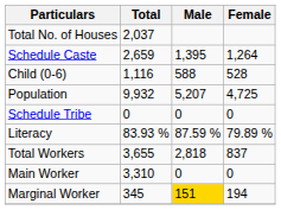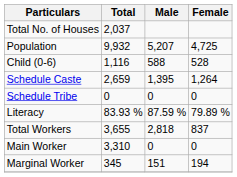rows swapped: Population <-> Schedule Caste
Marginal Worker | Male: gold background -> no background
